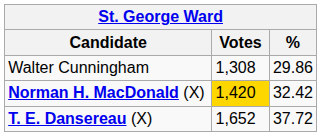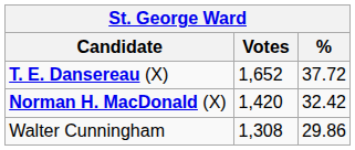rows swapped: T. E. Dansereau (X) <-> Walter Cunningham
Norman H. MacDonald (X) | Votes: gold background -> no background
